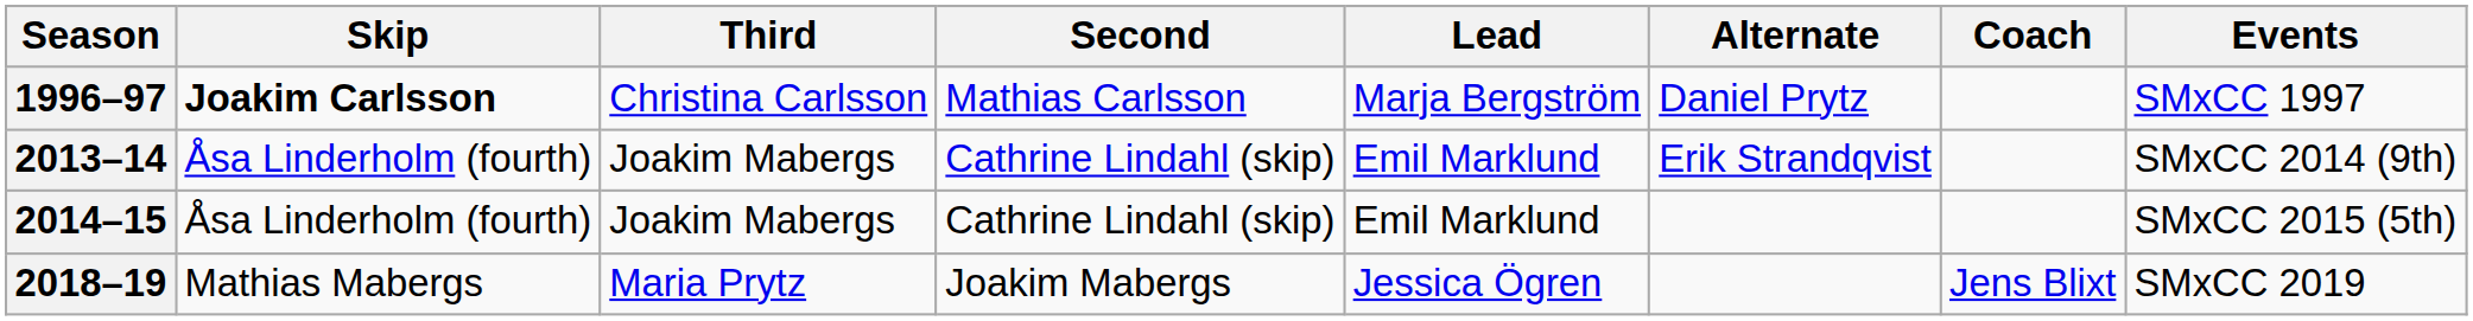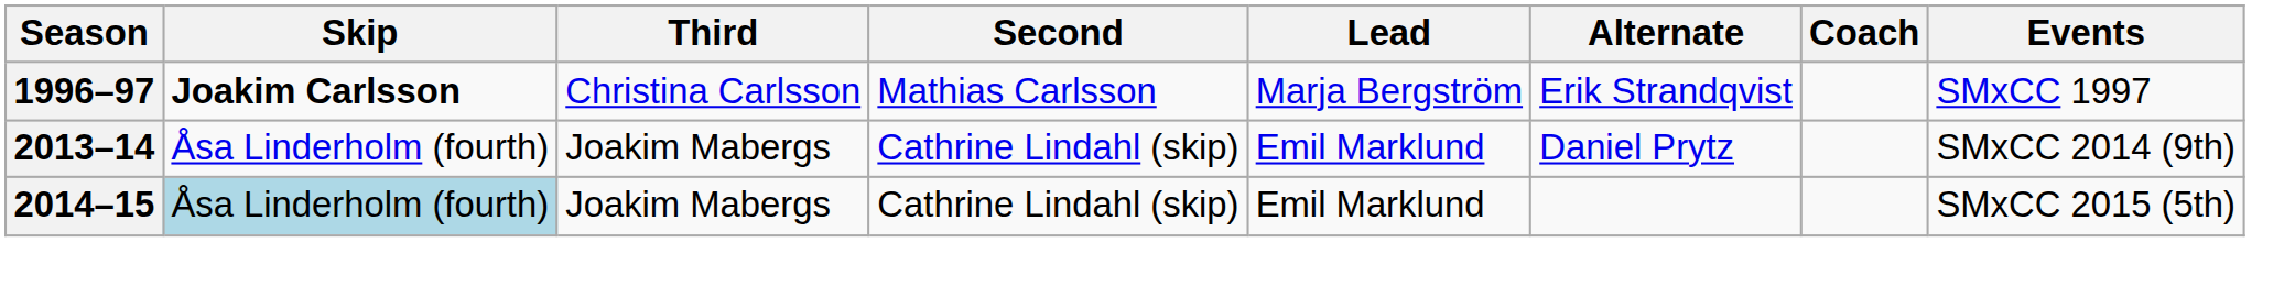1996–97 | Alternate: Daniel Prytz -> Erik Strandqvist
2013–14 | Alternate: Erik Strandqvist -> Daniel Prytz
2014–15 | Skip: no background -> lightblue background
- row: 2018–19 | Mathias Mabergs | Maria Prytz | Joakim Mabergs | Jessica Ögren | Jens Blixt | SMxCC 2019
